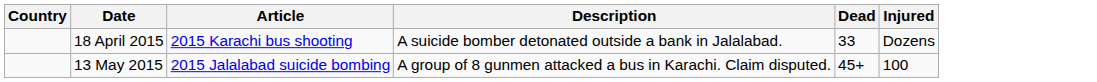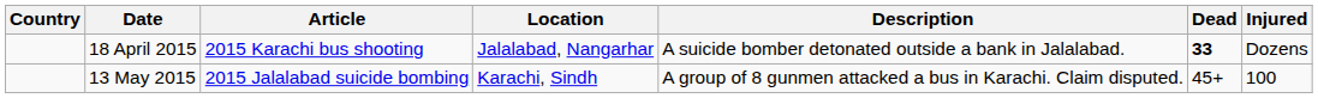+ column: Location | Jalalabad, Nangarhar | Karachi, Sindh
18 April 2015 | Dead: normal -> bold
